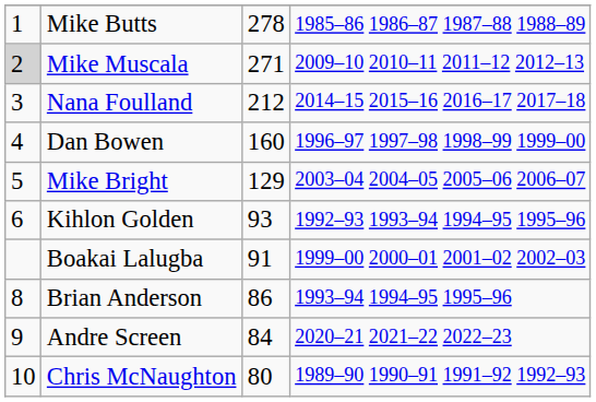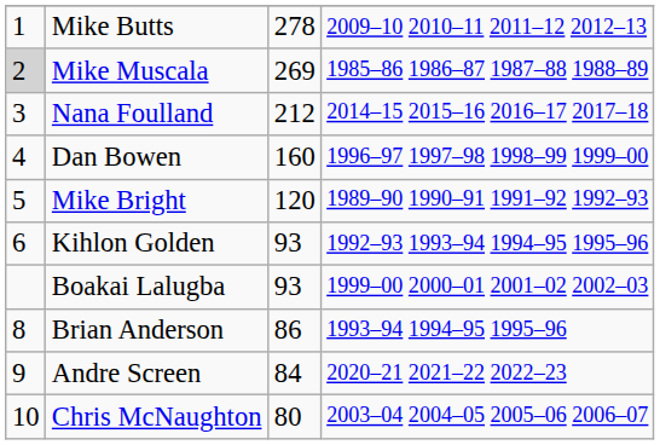Mike Butts | column 4: 1985–86 1986–87 1987–88 1988–89 -> 2009–10 2010–11 2011–12 2012–13
Mike Muscala | column 3: 271 -> 269
Mike Muscala | column 4: 2009–10 2010–11 2011–12 2012–13 -> 1985–86 1986–87 1987–88 1988–89
Mike Bright | column 3: 129 -> 120
Mike Bright | column 4: 2003–04 2004–05 2005–06 2006–07 -> 1989–90 1990–91 1991–92 1992–93
Boakai Lalugba | column 3: 91 -> 93
Chris McNaughton | column 4: 1989–90 1990–91 1991–92 1992–93 -> 2003–04 2004–05 2005–06 2006–07
